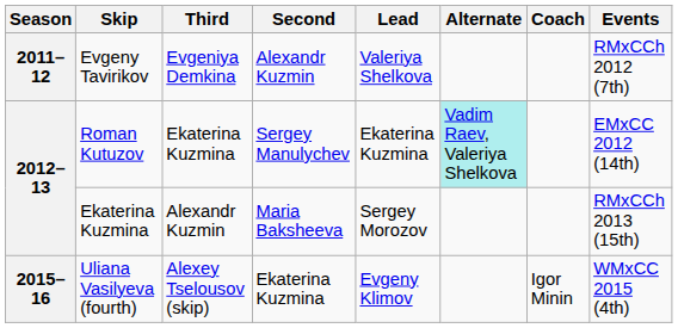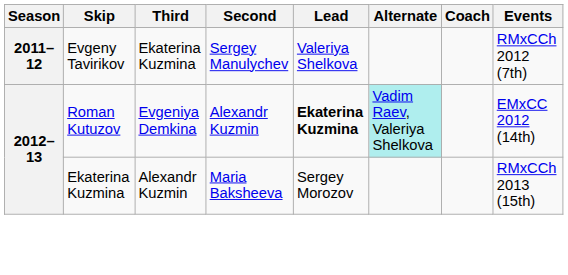Evgeny Tavirikov | Third: Evgeniya Demkina -> Ekaterina Kuzmina
Evgeny Tavirikov | Second: Alexandr Kuzmin -> Sergey Manulychev
Roman Kutuzov | Third: Ekaterina Kuzmina -> Evgeniya Demkina
Roman Kutuzov | Second: Sergey Manulychev -> Alexandr Kuzmin
Roman Kutuzov | Lead: normal -> bold
- row: 2015–16 | Uliana Vasilyeva (fourth) | Alexey Tselousov (skip) | Ekaterina Kuzmina | Evgeny Klimov | Igor Minin | WMxCC 2015 (4th)
